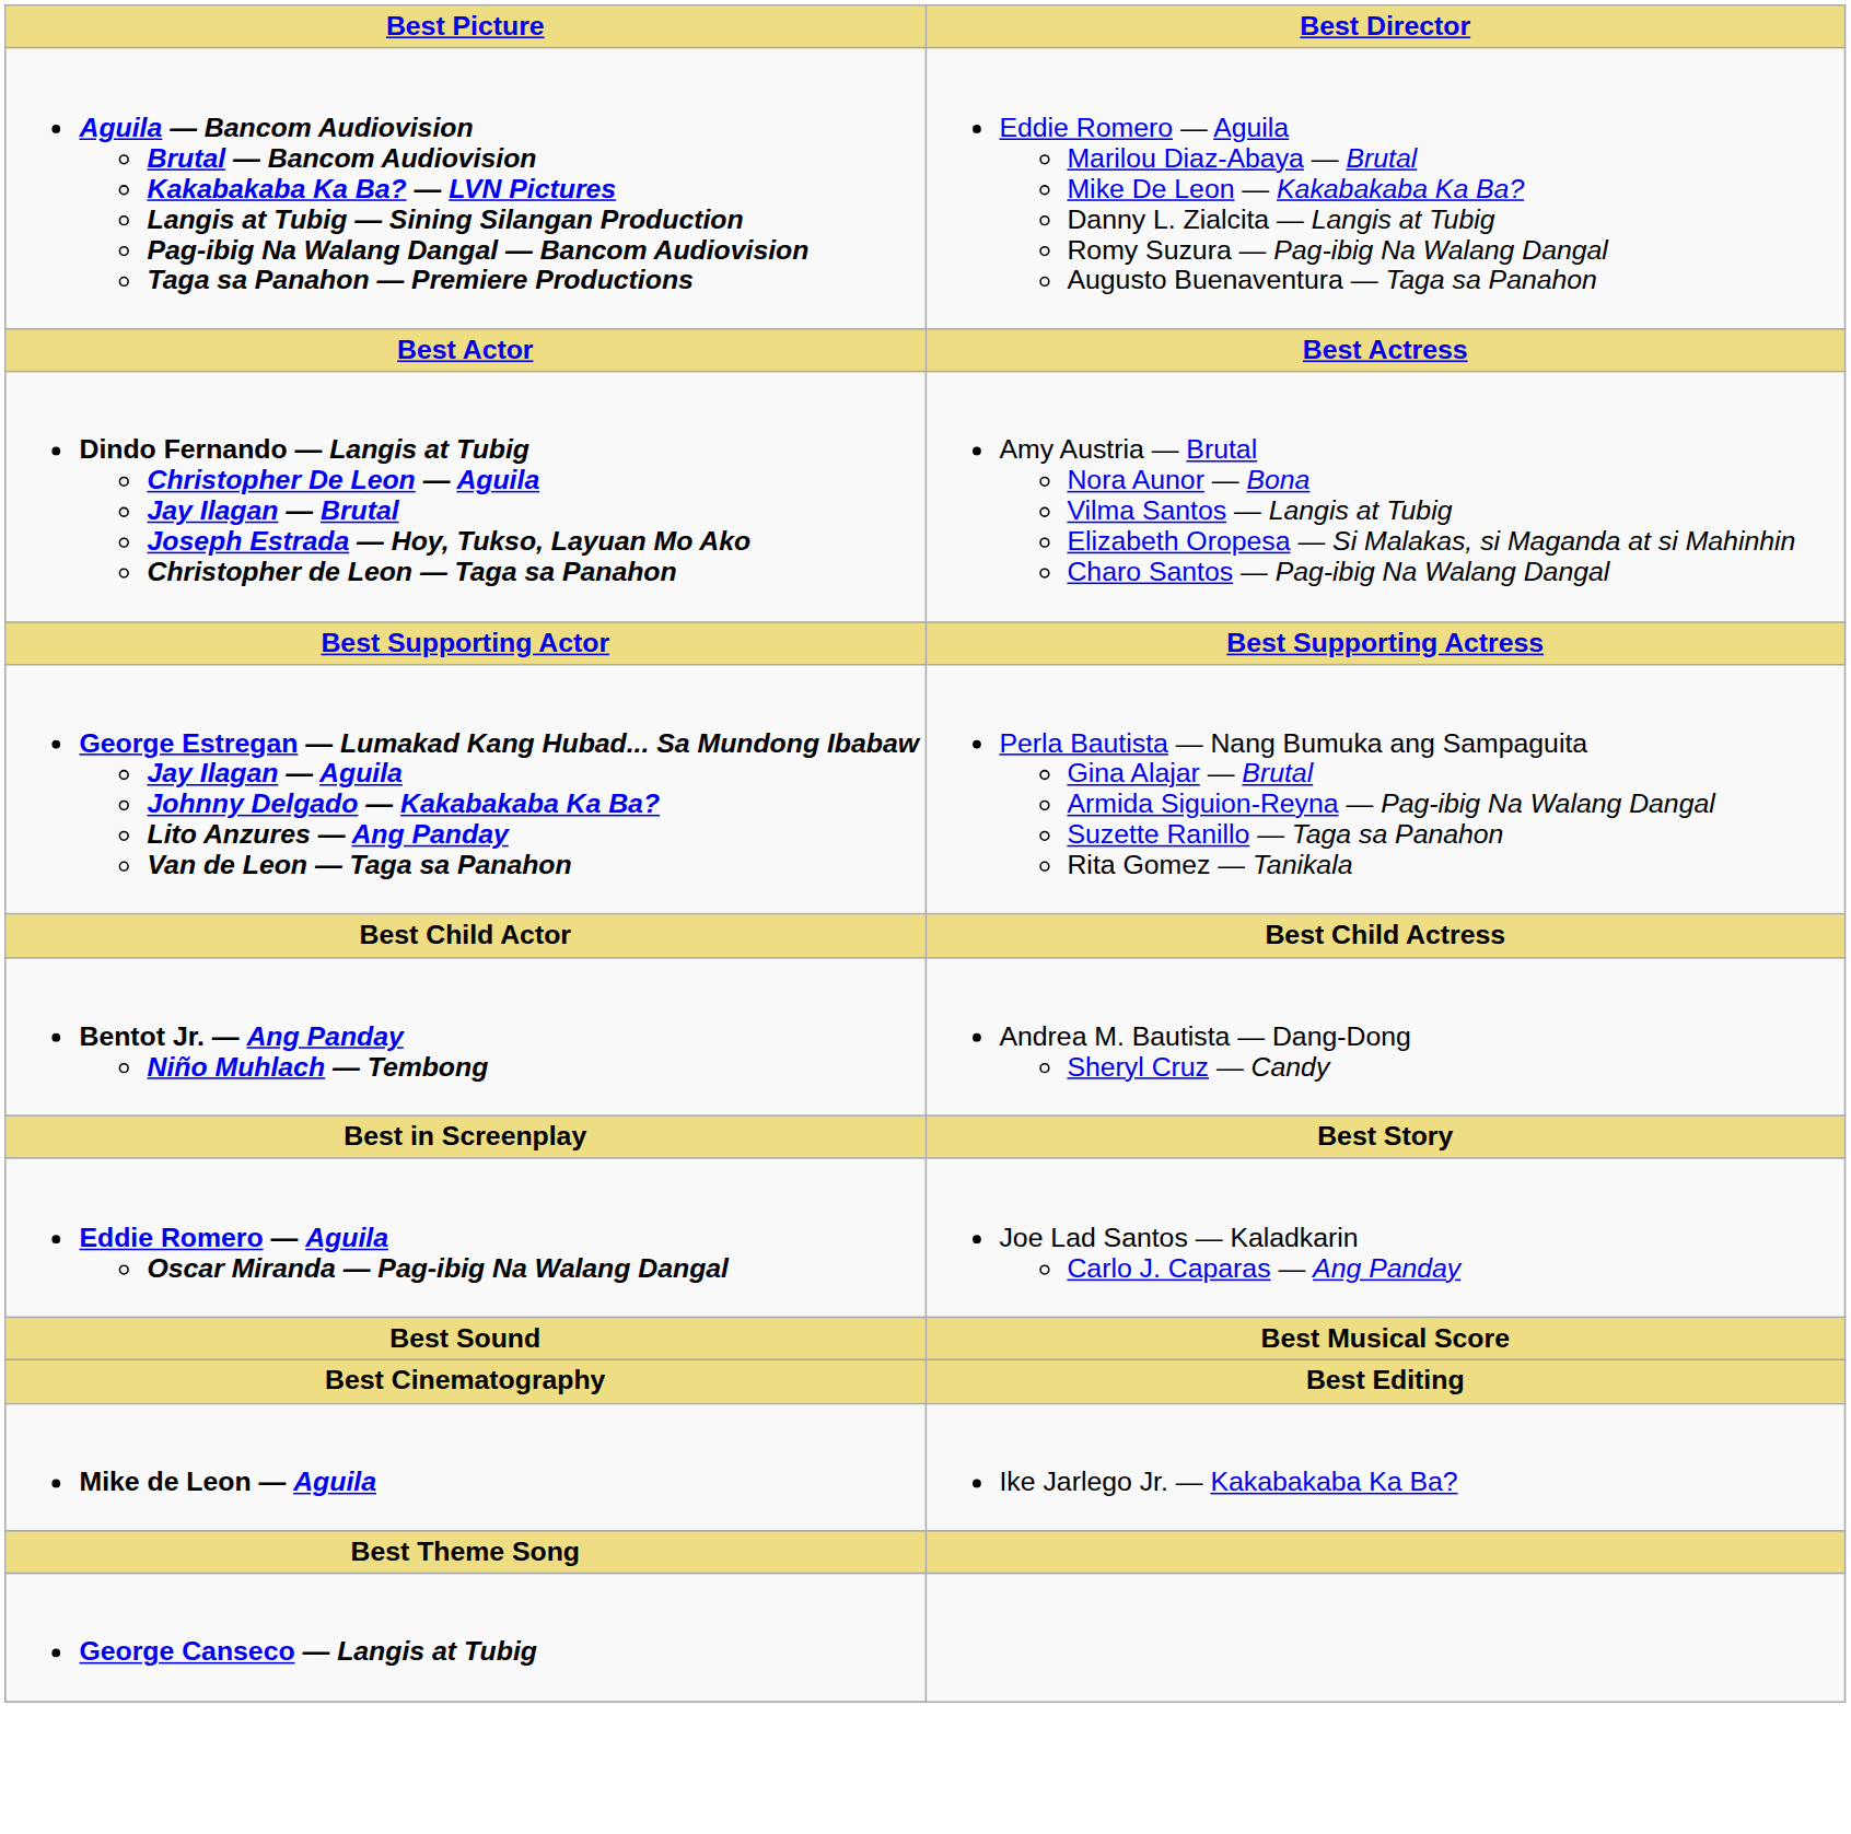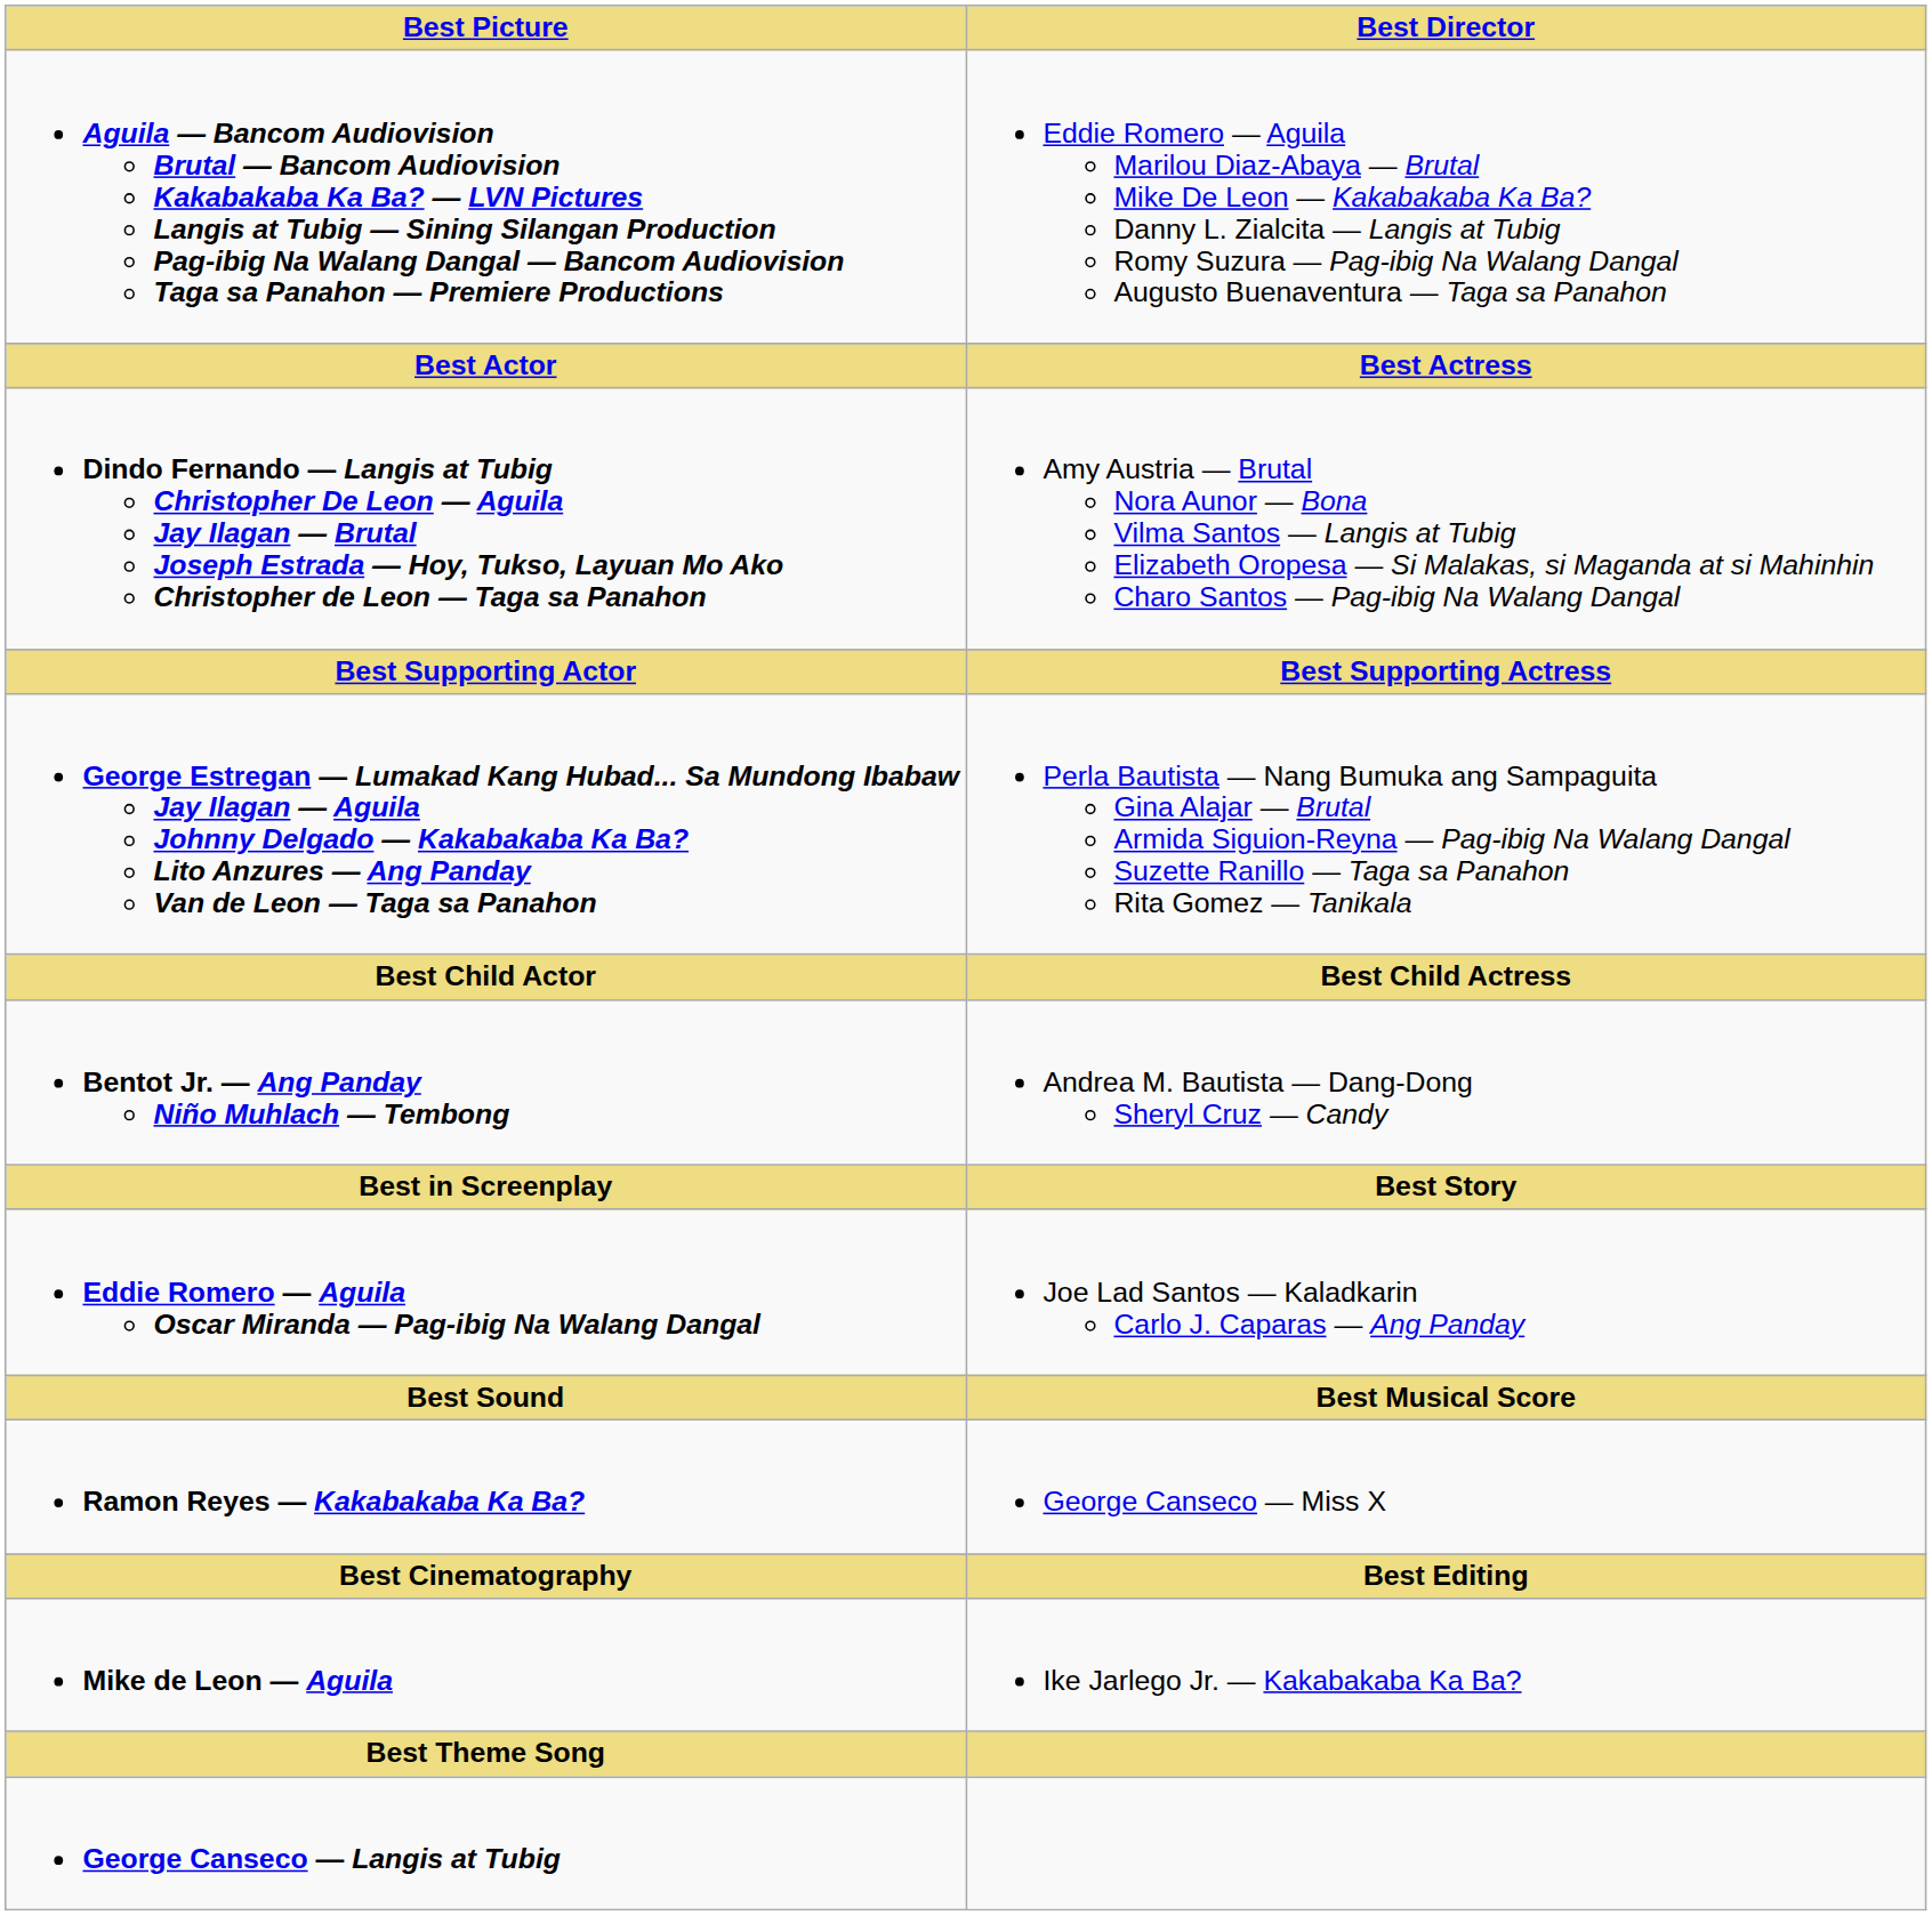+ row: Ramon Reyes — Kakabakaba Ka Ba? | George Canseco — Miss X
